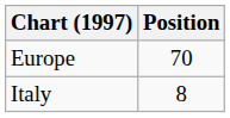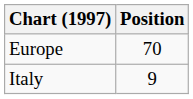Italy | Position: 8 -> 9
